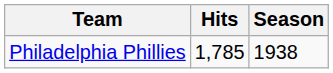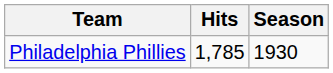Philadelphia Phillies | Season: 1938 -> 1930
